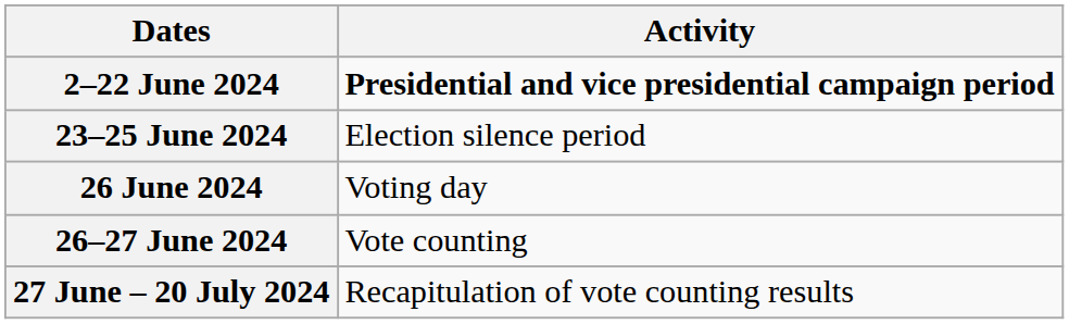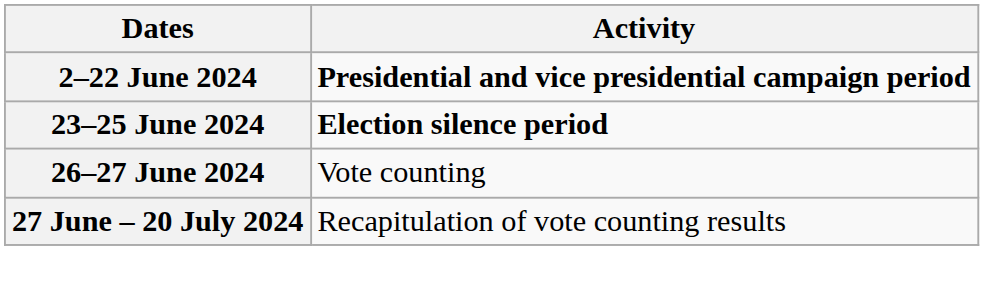23–25 June 2024 | Activity: normal -> bold
- row: 26 June 2024 | Voting day
